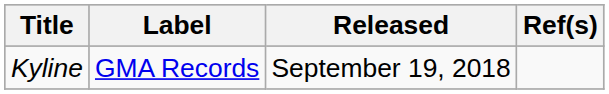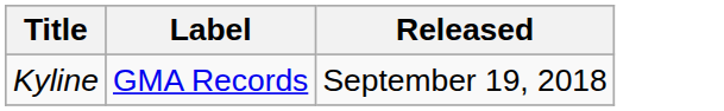- column: Ref(s)
